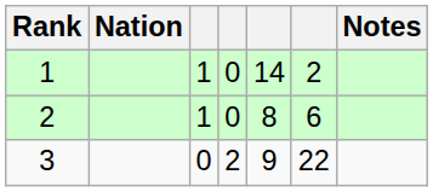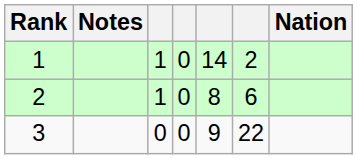columns swapped: Nation <-> Notes
3 | column 4: 2 -> 0
